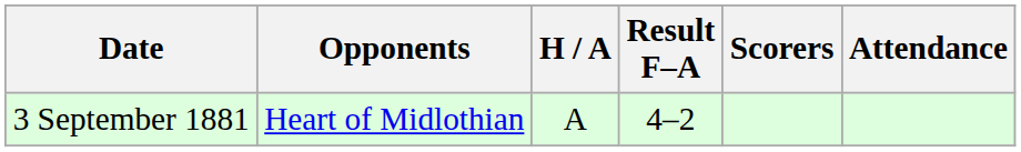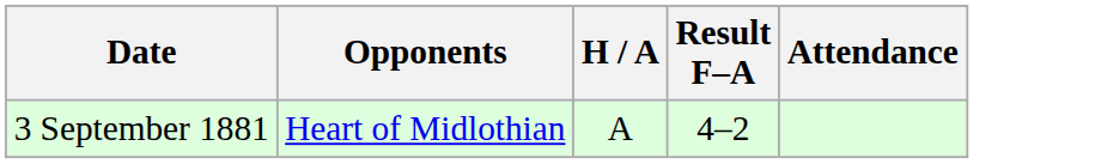- column: Scorers
